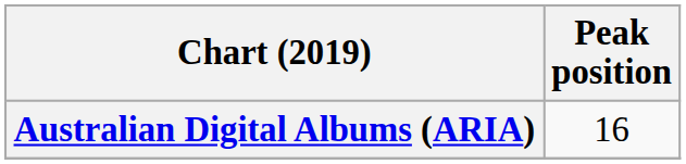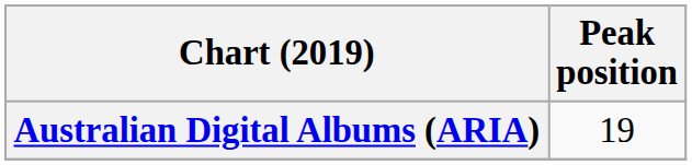Australian Digital Albums (ARIA) | Peak position: 16 -> 19
